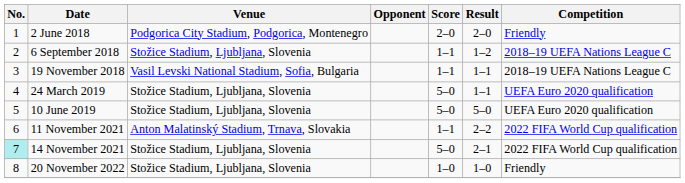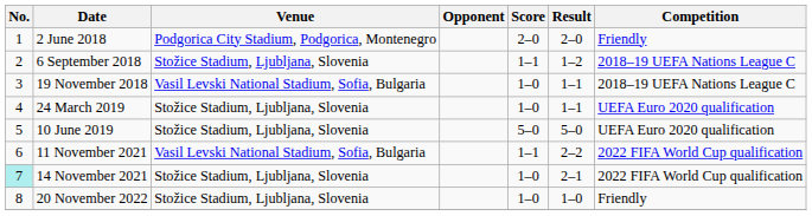19 November 2018 | Score: 1–1 -> 1–0
24 March 2019 | Score: 5–0 -> 1–0
11 November 2021 | Venue: Anton Malatinský Stadium, Trnava, Slovakia -> Vasil Levski National Stadium, Sofia, Bulgaria
14 November 2021 | Score: 5–0 -> 1–0
